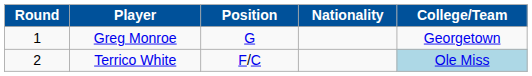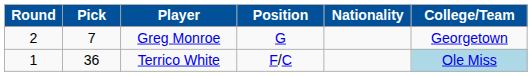+ column: Pick | 7 | 36
Greg Monroe | Round: 1 -> 2
Terrico White | Round: 2 -> 1
